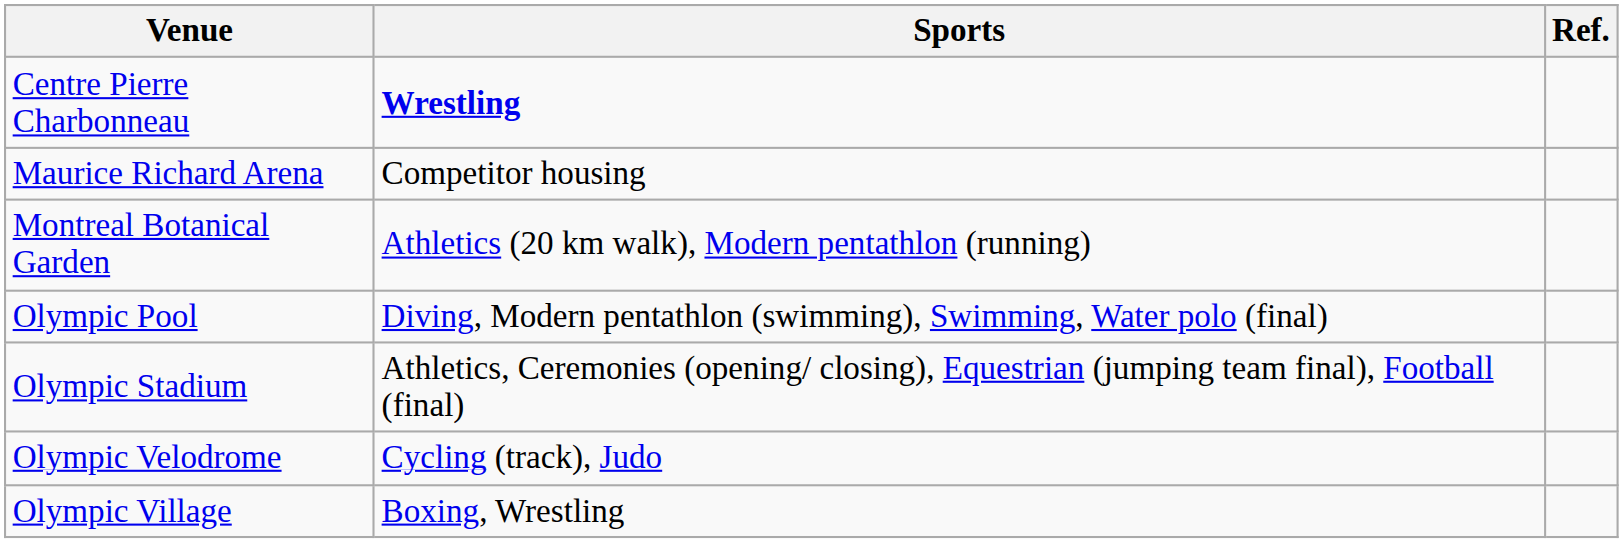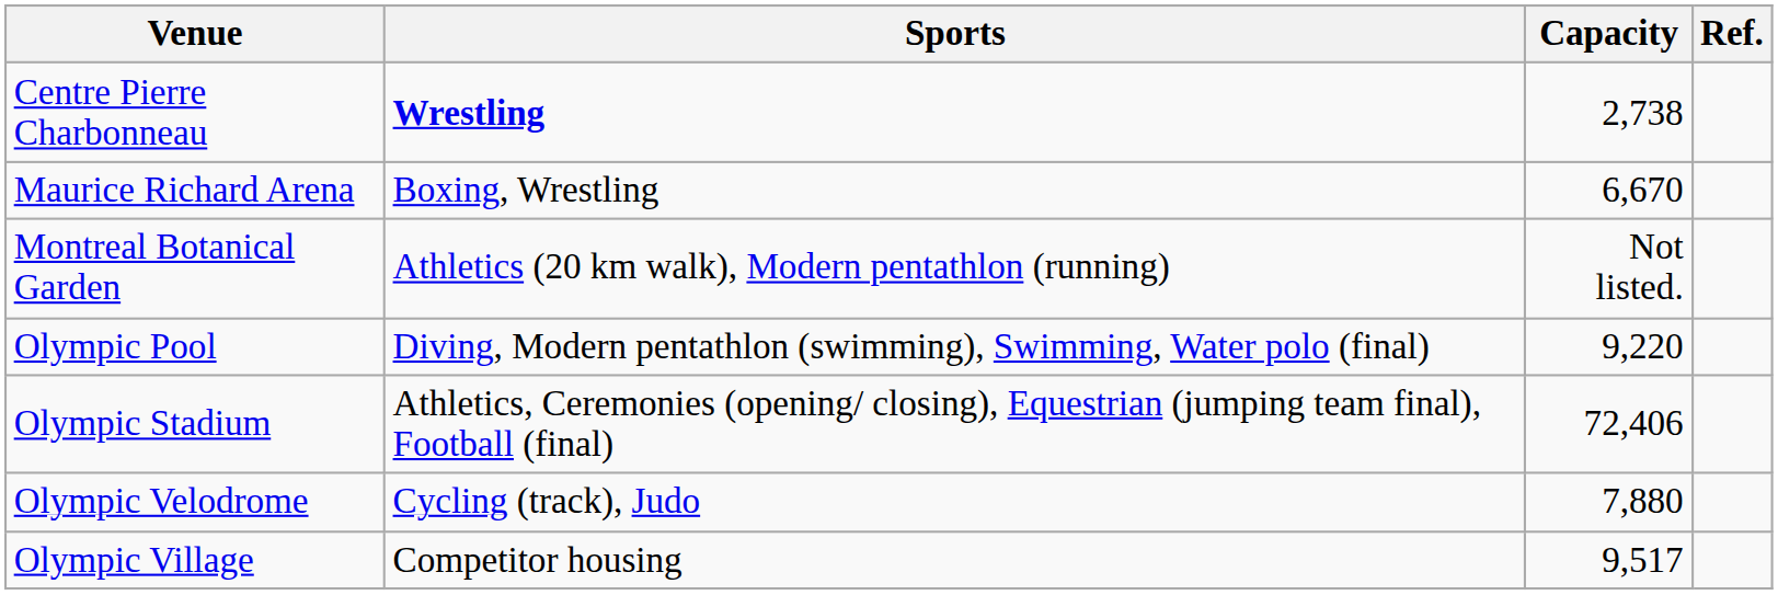+ column: Capacity | 2,738 | 6,670 | Not listed. | 9,220 | 72,406 | 7,880 | 9,517
Maurice Richard Arena | Sports: Competitor housing -> Boxing, Wrestling
Olympic Village | Sports: Boxing, Wrestling -> Competitor housing
